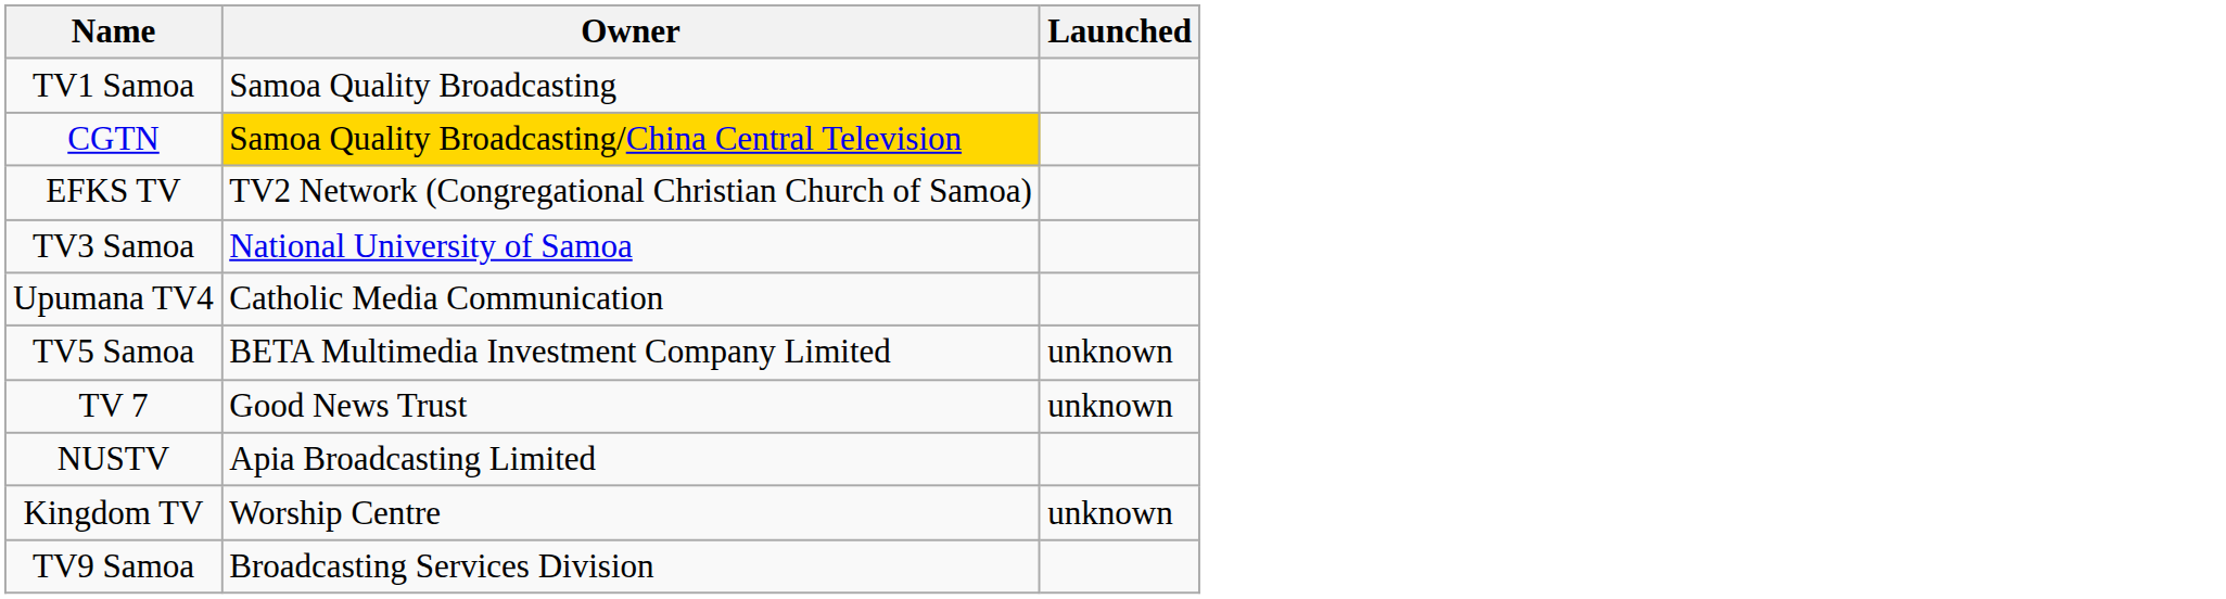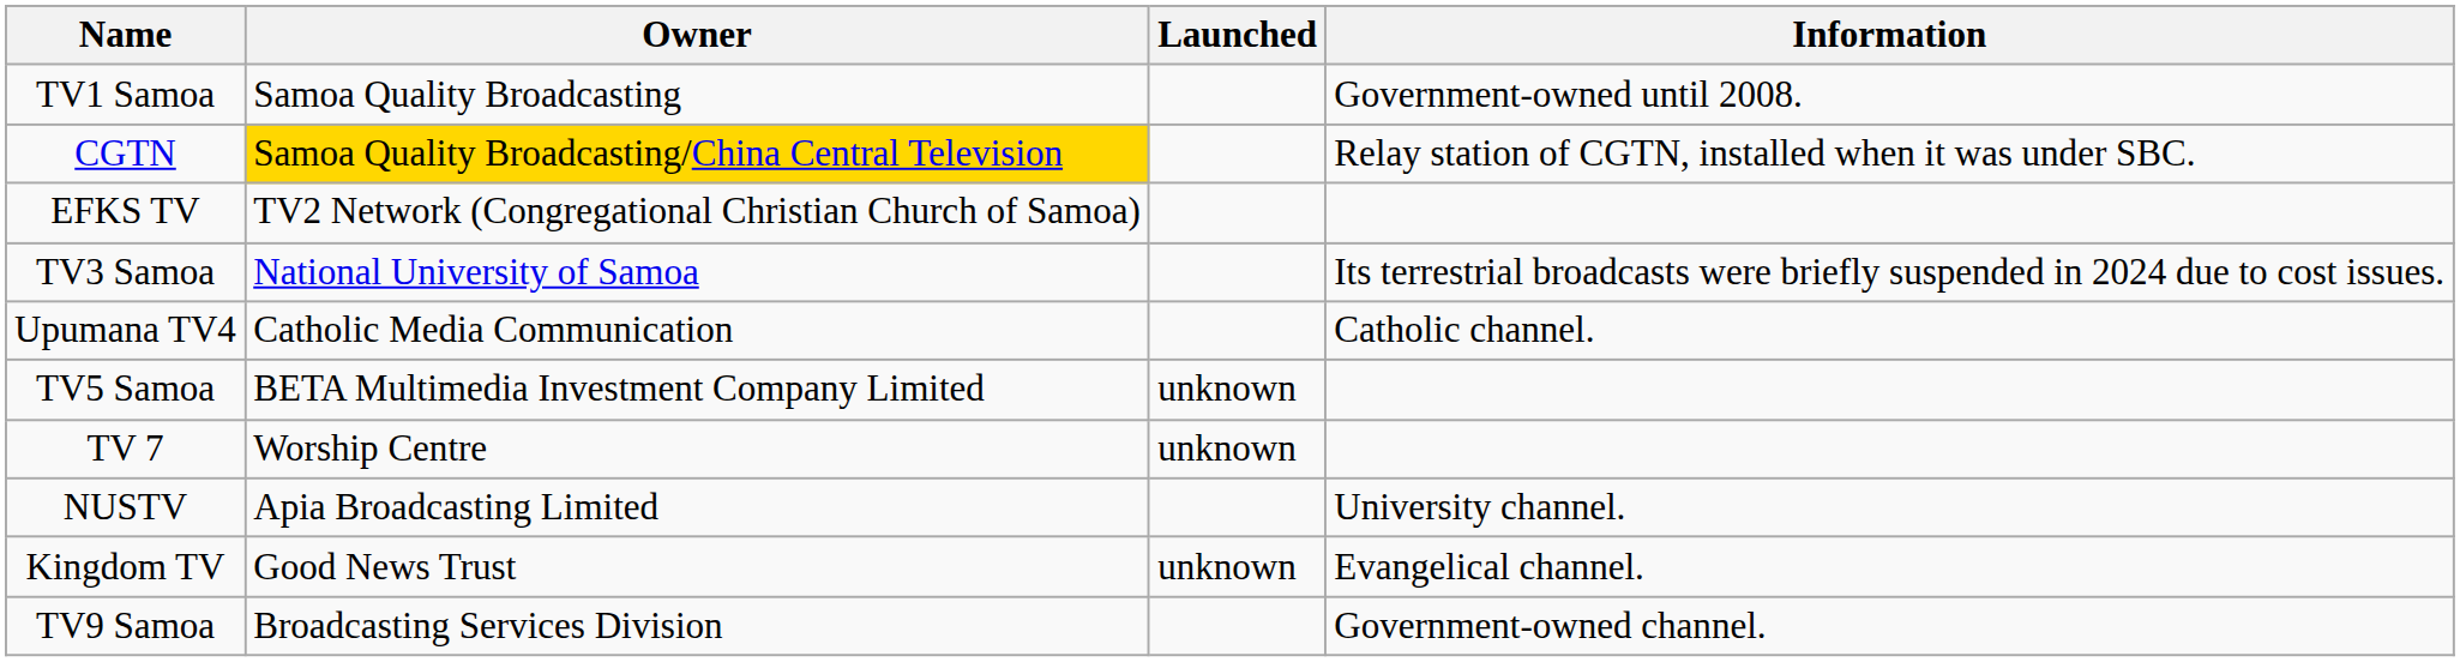+ column: Information | Government-owned until 2008. | Relay station of CGTN, installed when it was under SBC. | Its terrestrial broadcasts were briefly suspended in 2024 due to cost issues. | Catholic channel. | University channel. | Evangelical channel. | Government-owned channel.
TV 7 | Owner: Good News Trust -> Worship Centre
Kingdom TV | Owner: Worship Centre -> Good News Trust
